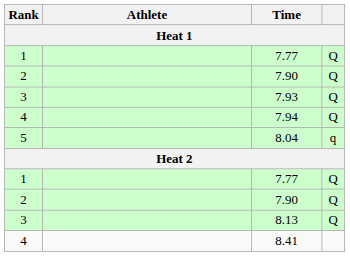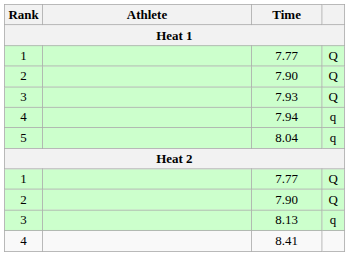7.94 | column 4: Q -> q
8.13 | column 4: Q -> q
